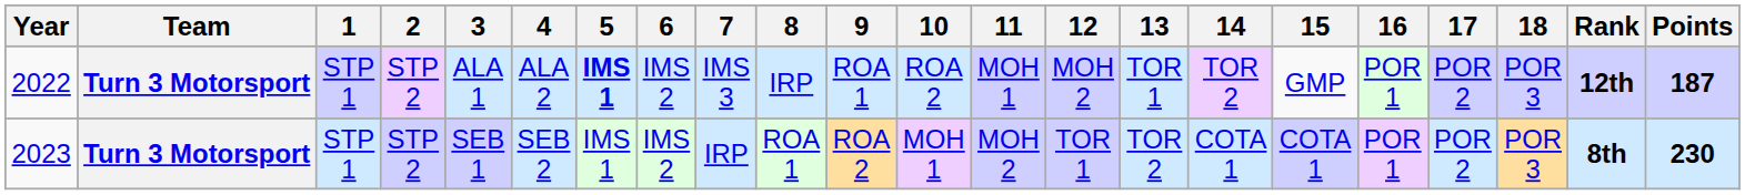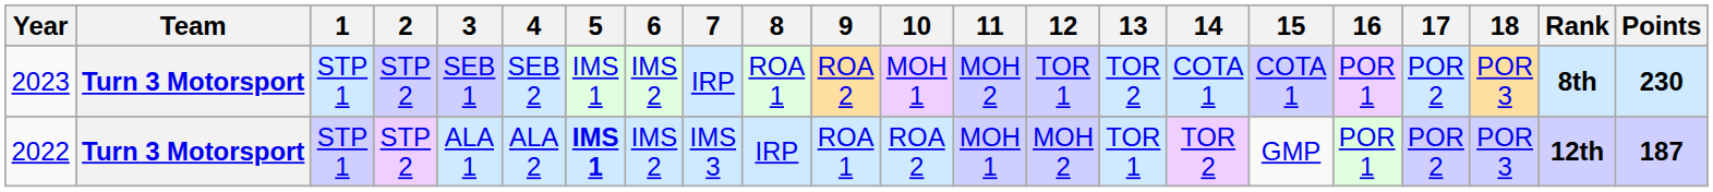rows swapped: 2022 <-> 2023
